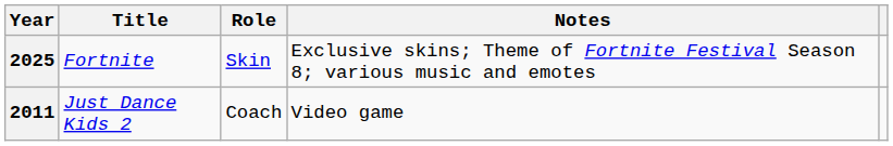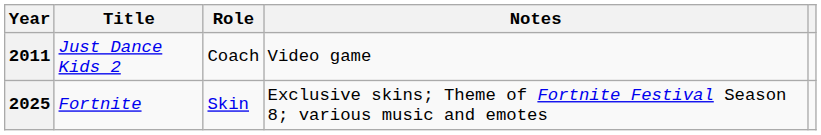rows swapped: 2011 <-> 2025
